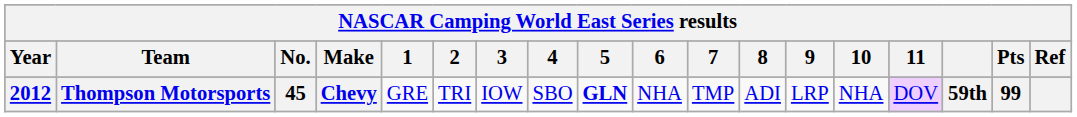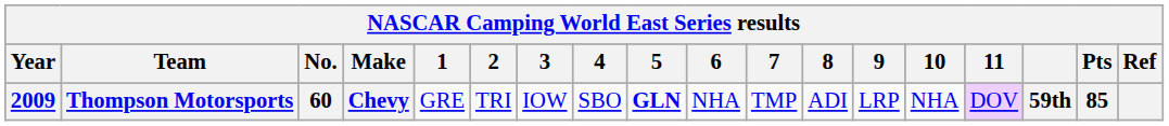Thompson Motorsports | Year: 2012 -> 2009
Thompson Motorsports | No.: 45 -> 60
Thompson Motorsports | Pts: 99 -> 85
